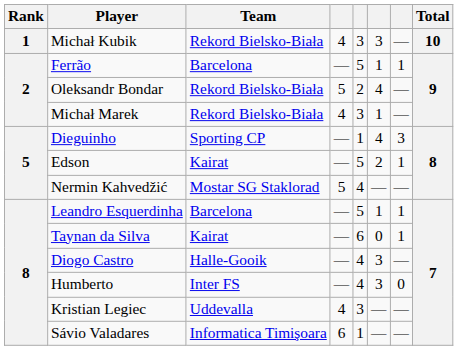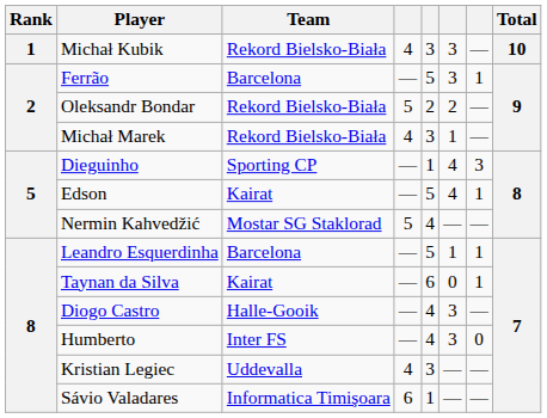Ferrão | column 6: 1 -> 3
Oleksandr Bondar | column 6: 4 -> 2
Edson | column 6: 2 -> 4
